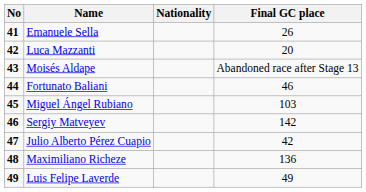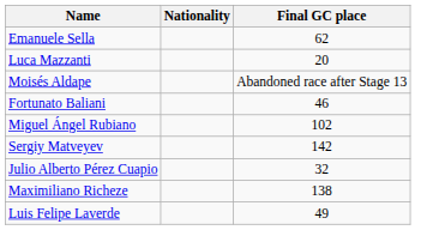- column: No | 41 | 42 | 43 | 44 | 45 | 46 | 47 | 48 | 49
Emanuele Sella | Final GC place: 26 -> 62
Miguel Ángel Rubiano | Final GC place: 103 -> 102
Julio Alberto Pérez Cuapio | Final GC place: 42 -> 32
Maximiliano Richeze | Final GC place: 136 -> 138
